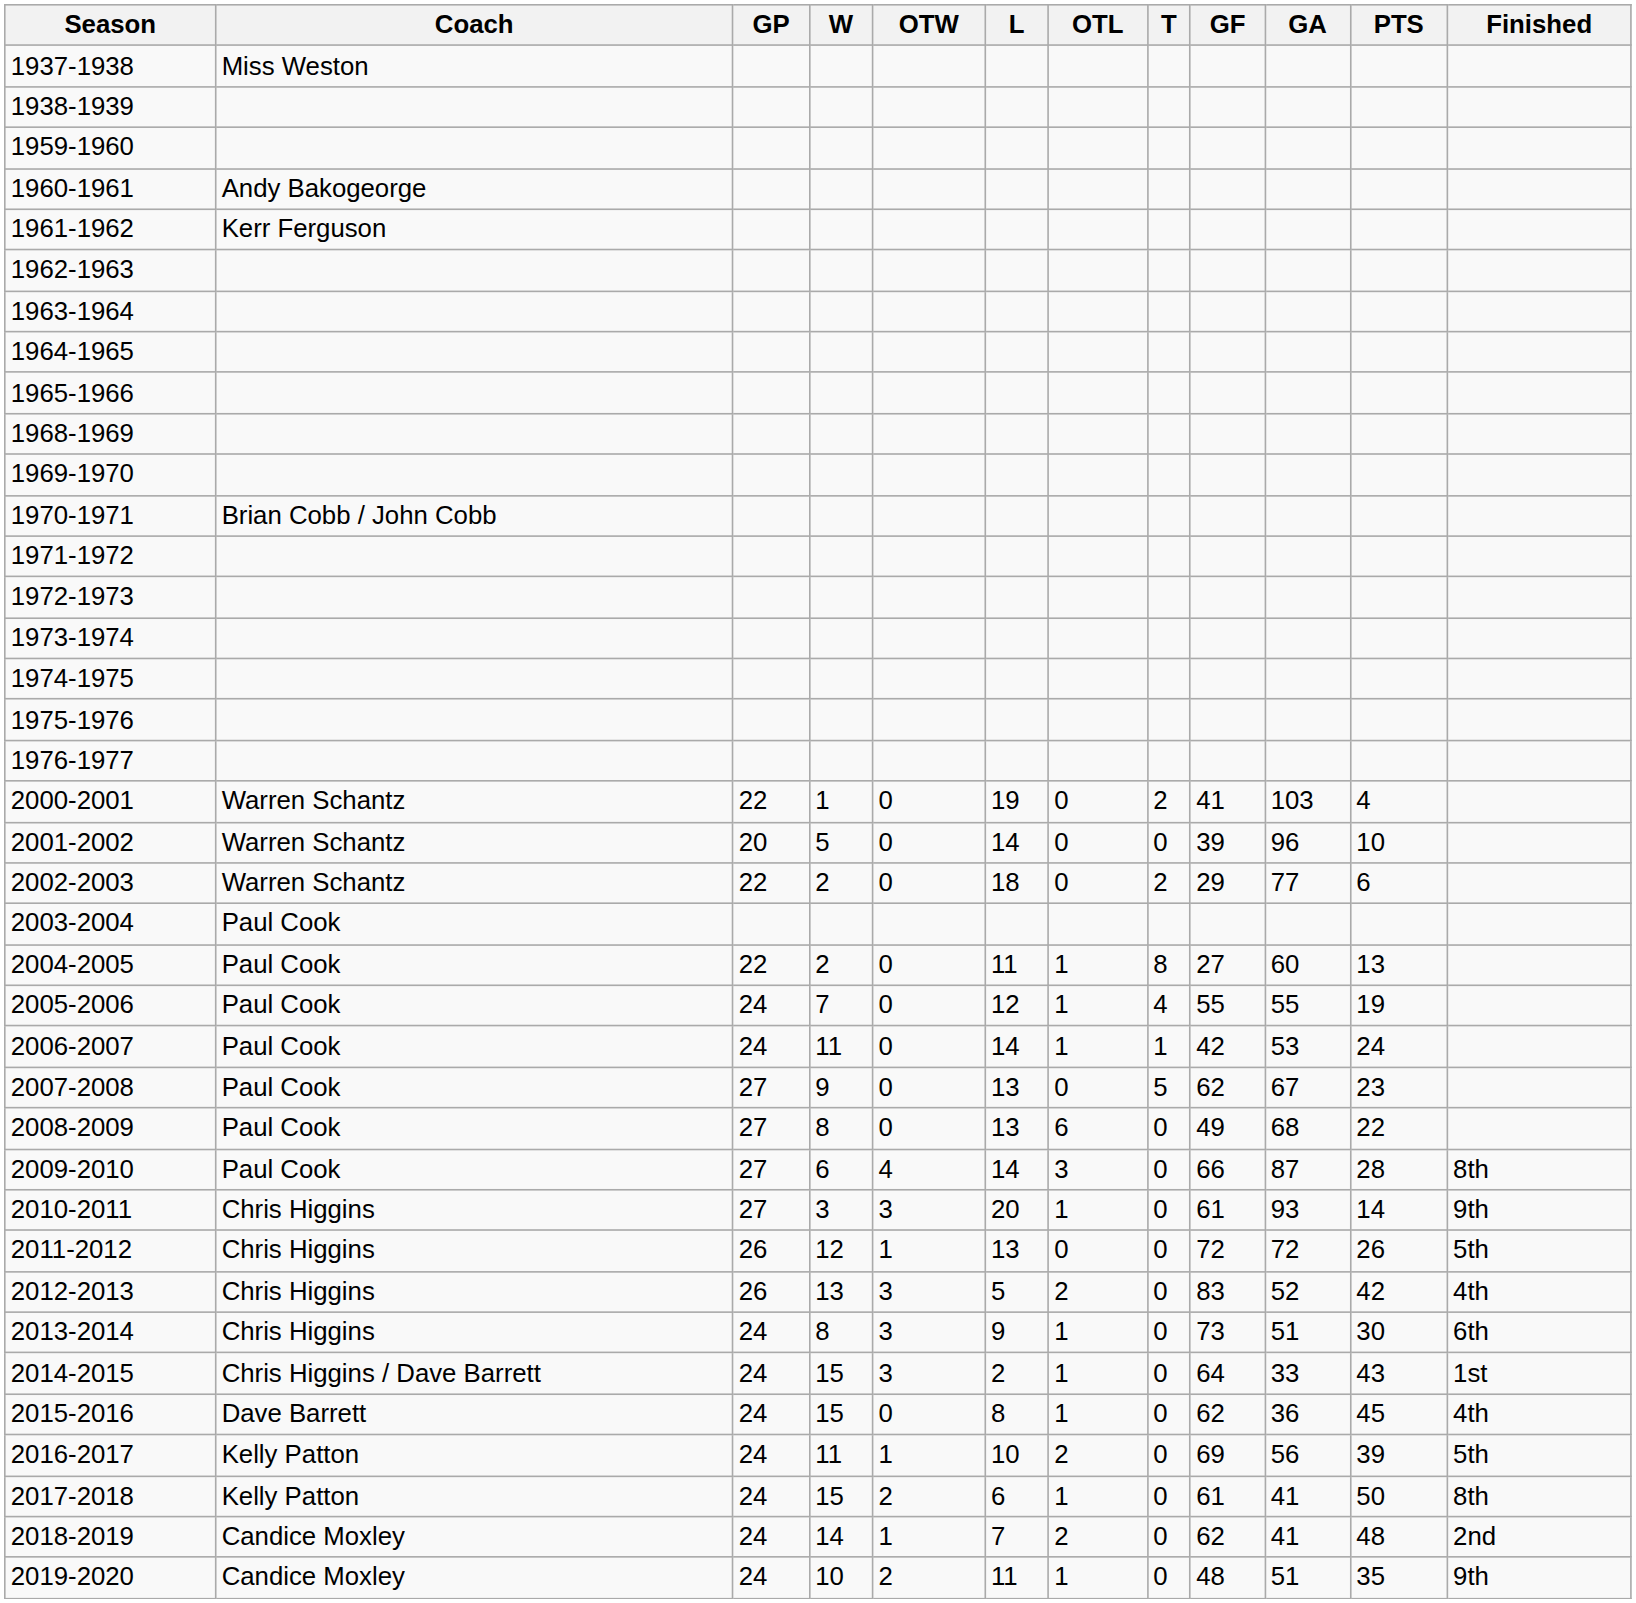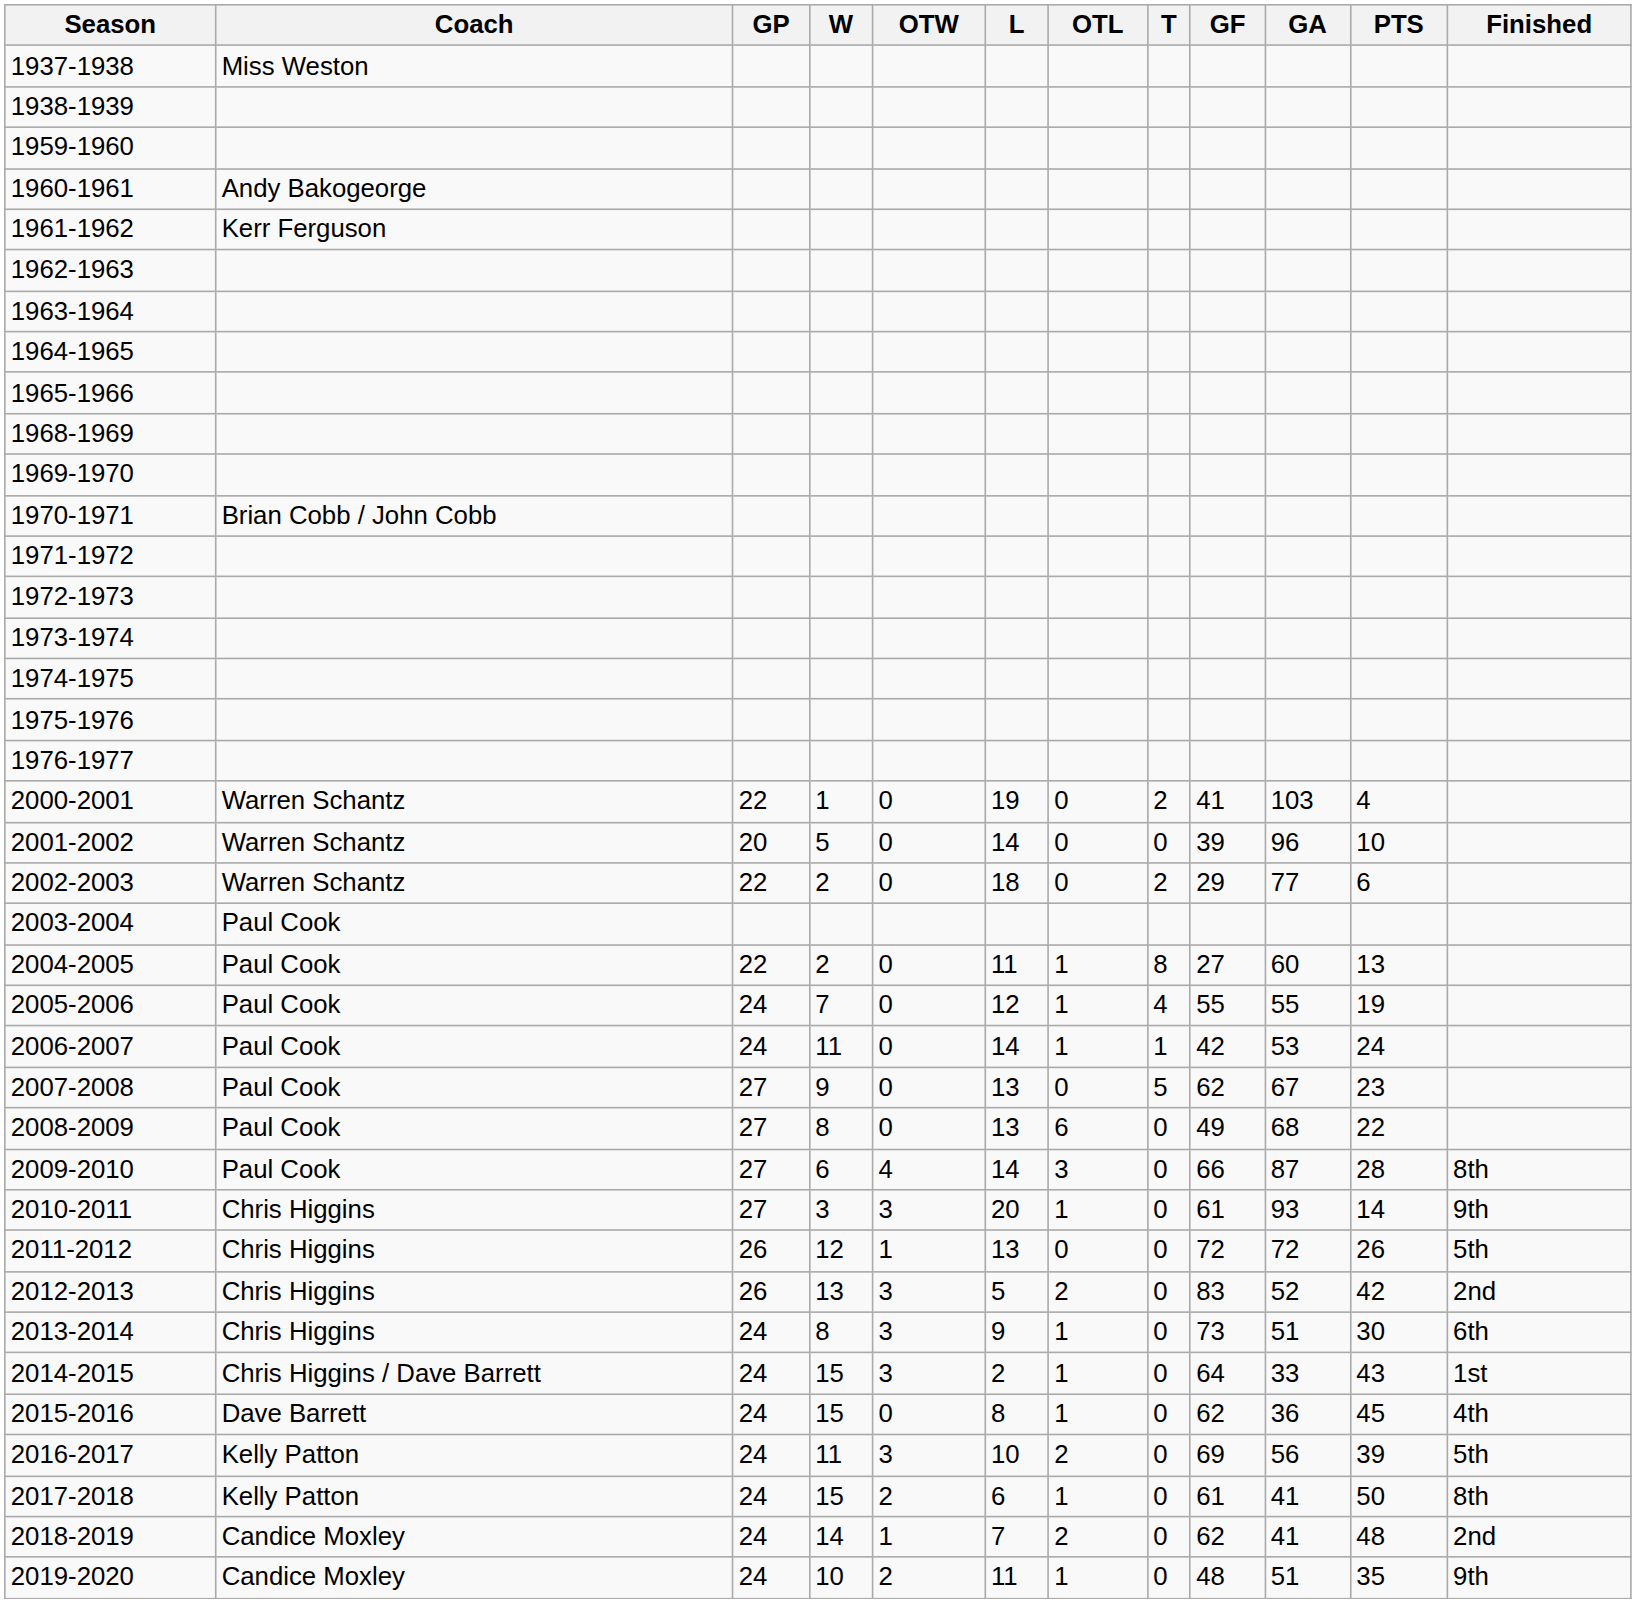2012-2013 | Finished: 4th -> 2nd
2016-2017 | OTW: 1 -> 3
